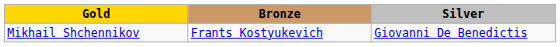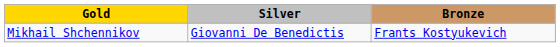columns swapped: Silver <-> Bronze
